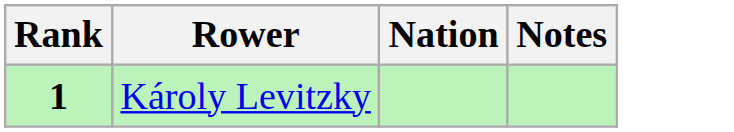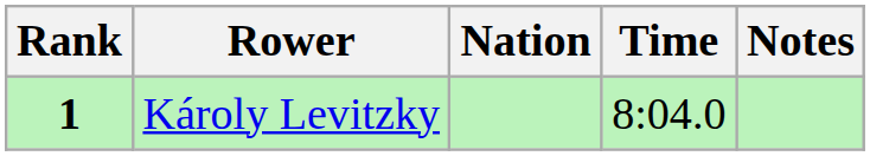+ column: Time | 8:04.0
